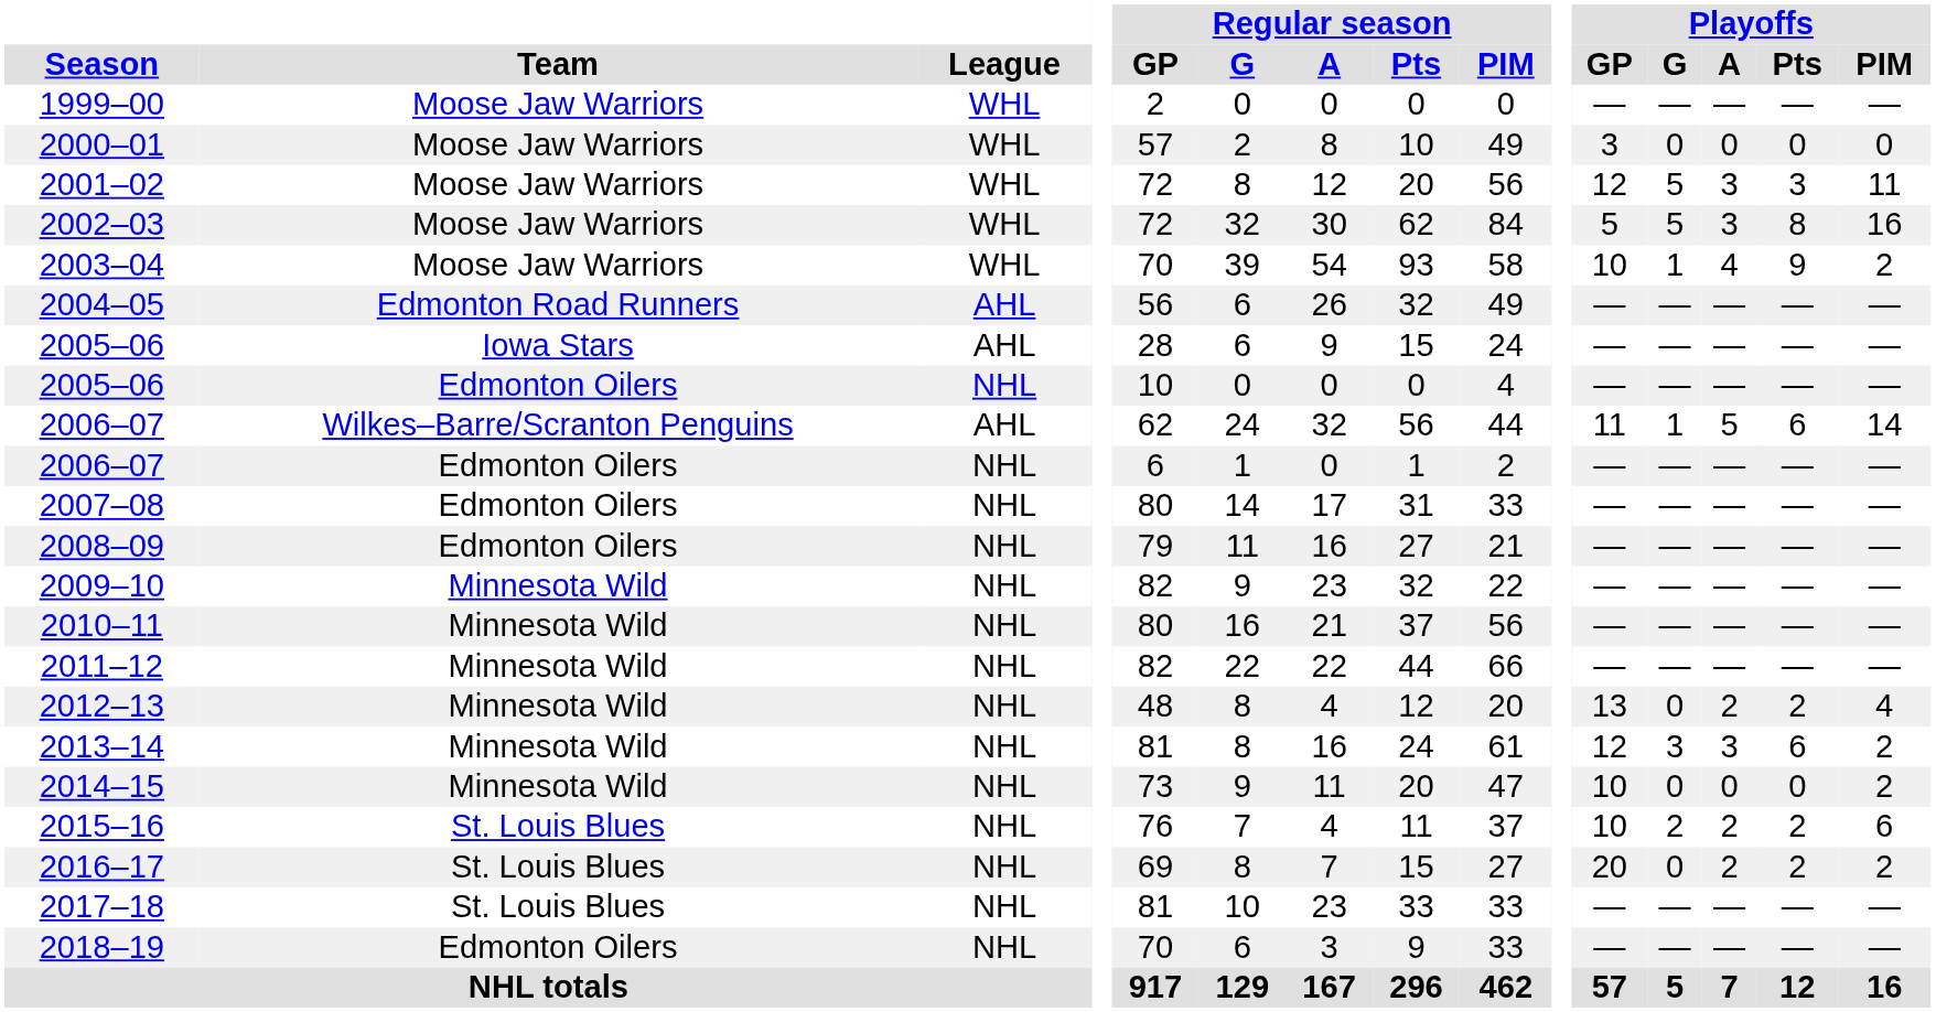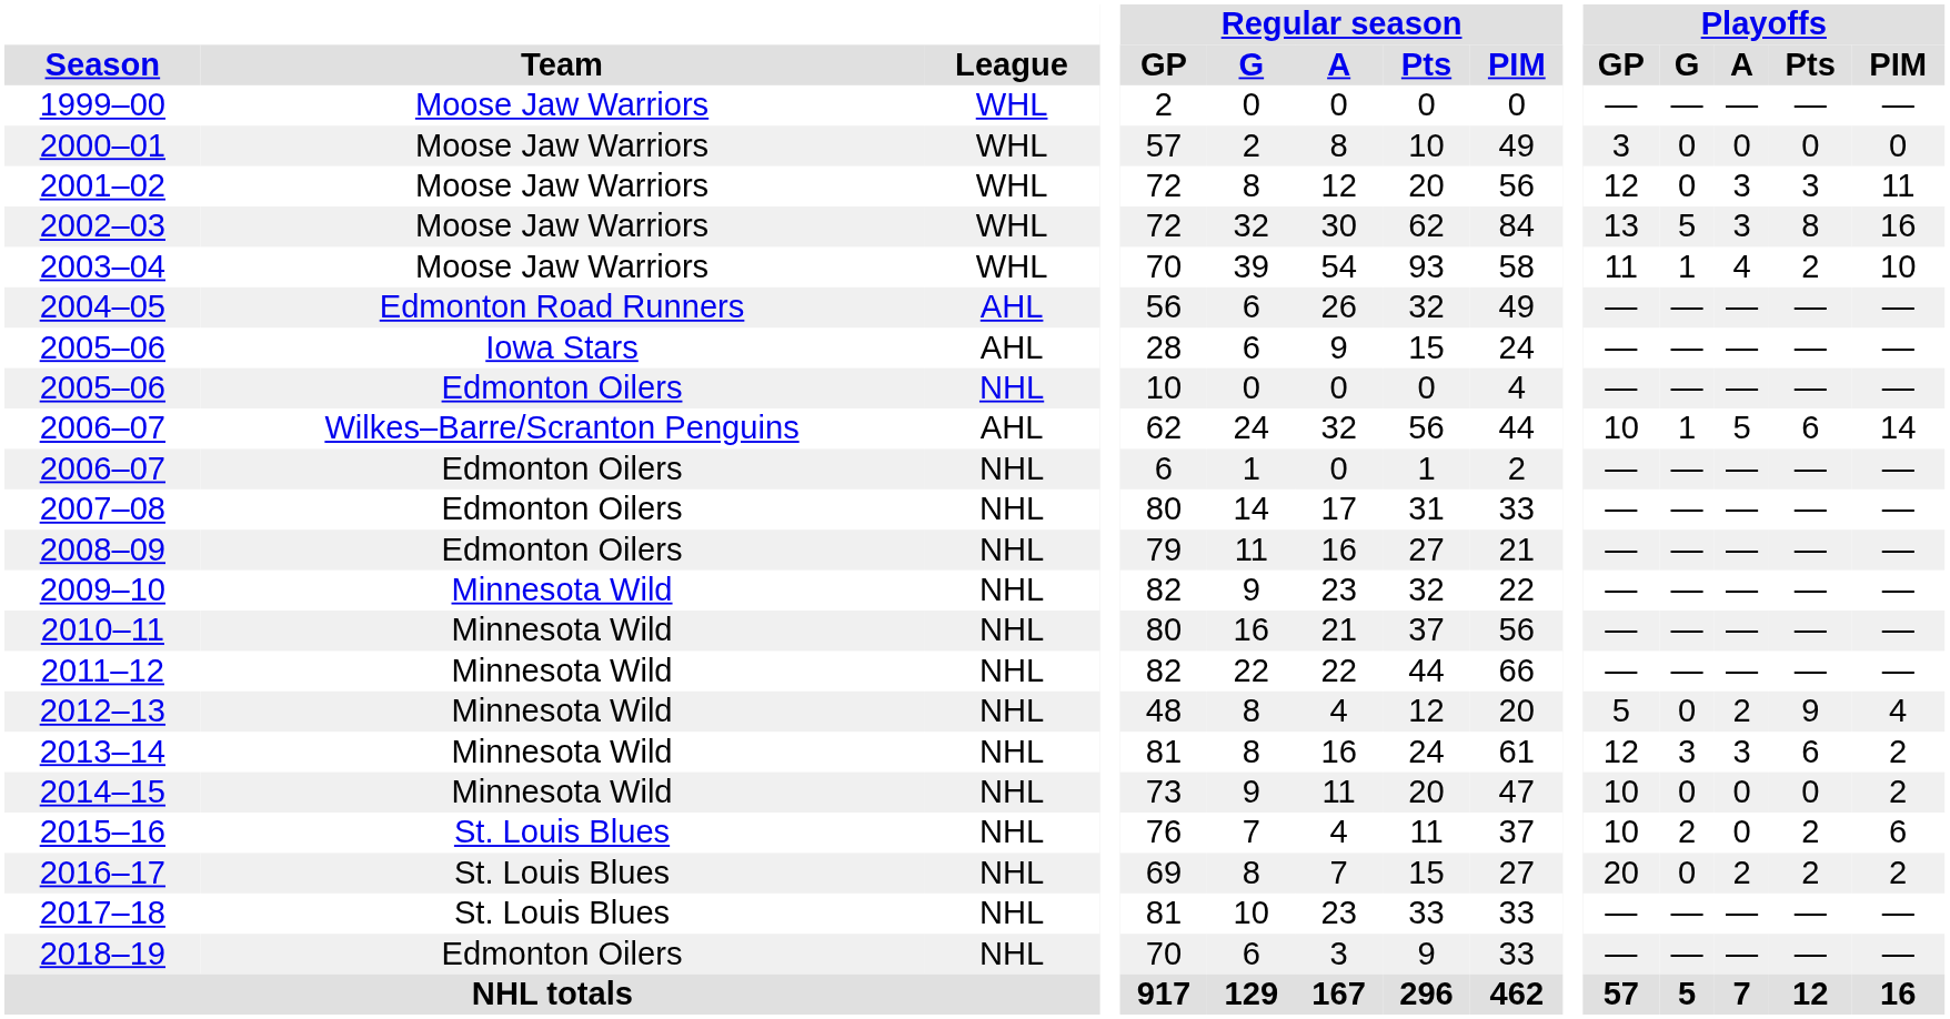2001–02 | Playoffs / G: 5 -> 0
2002–03 | Playoffs / GP: 5 -> 13
2003–04 | Playoffs / GP: 10 -> 11
2003–04 | Playoffs / Pts: 9 -> 2
2003–04 | Playoffs / PIM: 2 -> 10
2006–07 / Wilkes–Barre/Scranton Penguins | Playoffs / GP: 11 -> 10
2012–13 | Playoffs / GP: 13 -> 5
2012–13 | Playoffs / Pts: 2 -> 9
2015–16 | Playoffs / A: 2 -> 0
